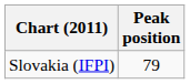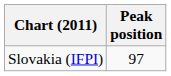Slovakia (IFPI) | Peak position: 79 -> 97
